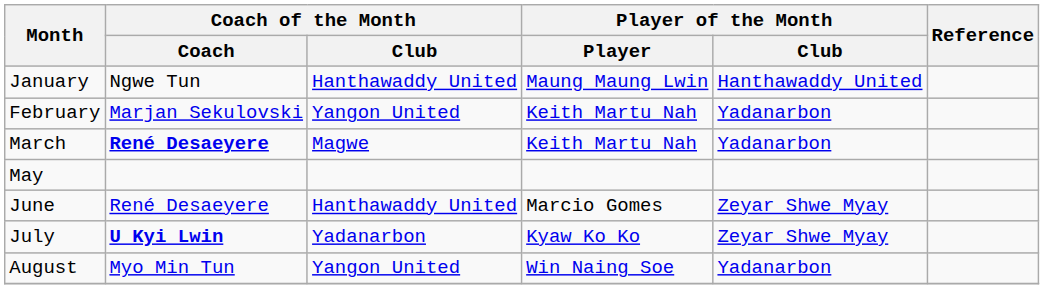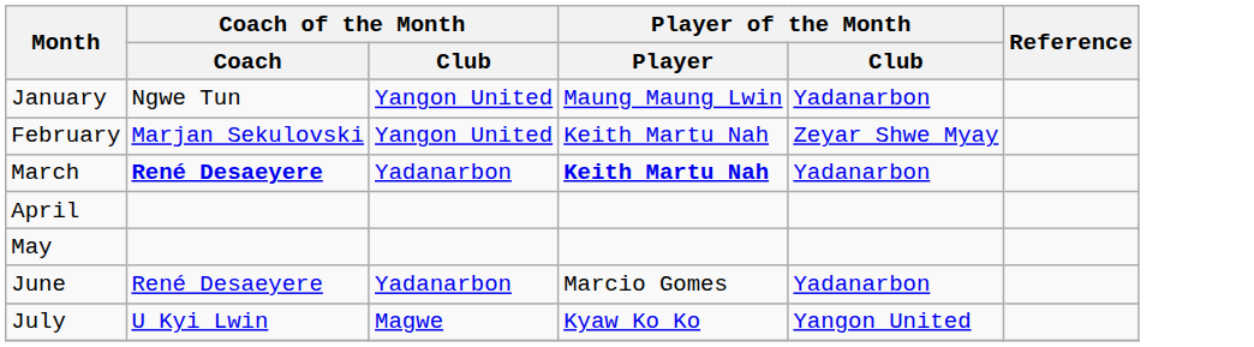January | Coach of the Month / Club: Hanthawaddy United -> Yangon United
January | Player of the Month / Club: Hanthawaddy United -> Yadanarbon
February | Player of the Month / Club: Yadanarbon -> Zeyar Shwe Myay
March | Coach of the Month / Club: Magwe -> Yadanarbon
March | Player of the Month / Player: normal -> bold
+ row: April
June | Coach of the Month / Club: Hanthawaddy United -> Yadanarbon
June | Player of the Month / Club: Zeyar Shwe Myay -> Yadanarbon
July | Coach of the Month / Coach: bold -> normal
July | Coach of the Month / Club: Yadanarbon -> Magwe
July | Player of the Month / Club: Zeyar Shwe Myay -> Yangon United
- row: August | Myo Min Tun | Yangon United | Win Naing Soe | Yadanarbon
